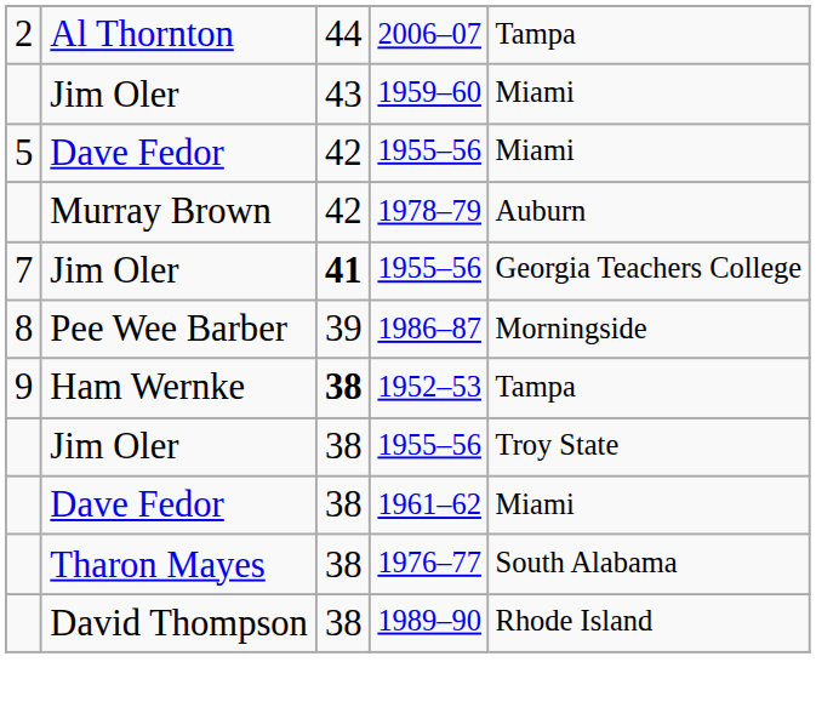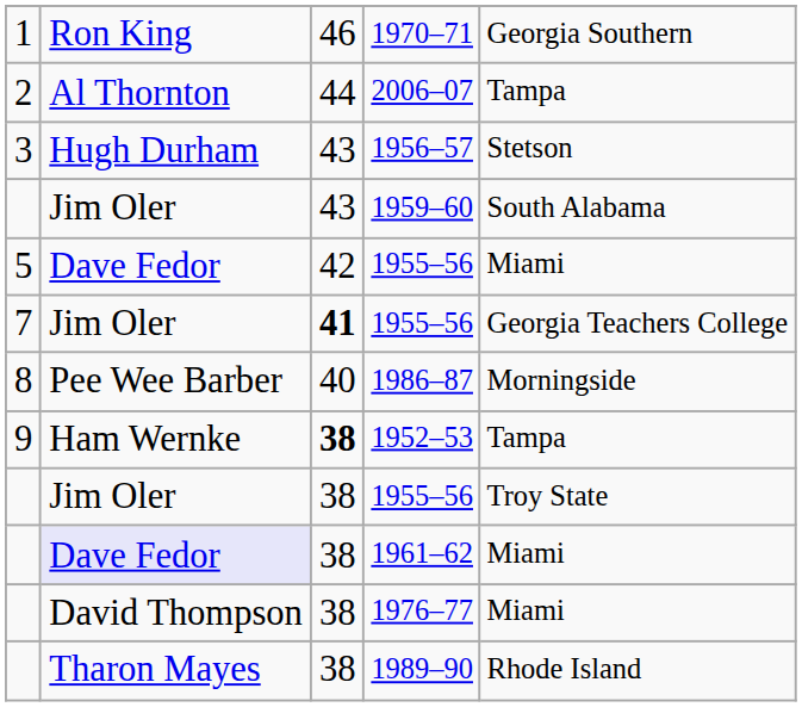+ row: 1 | Ron King | 46 | 1970–71 | Georgia Southern
+ row: 3 | Hugh Durham | 43 | 1956–57 | Stetson
1959–60 | column 5: Miami -> South Alabama
- row: Murray Brown | 42 | 1978–79 | Auburn
1986–87 | column 3: 39 -> 40
1961–62 | column 2: no background -> lavender background
1976–77 | column 2: Tharon Mayes -> David Thompson
1976–77 | column 5: South Alabama -> Miami
1989–90 | column 2: David Thompson -> Tharon Mayes
